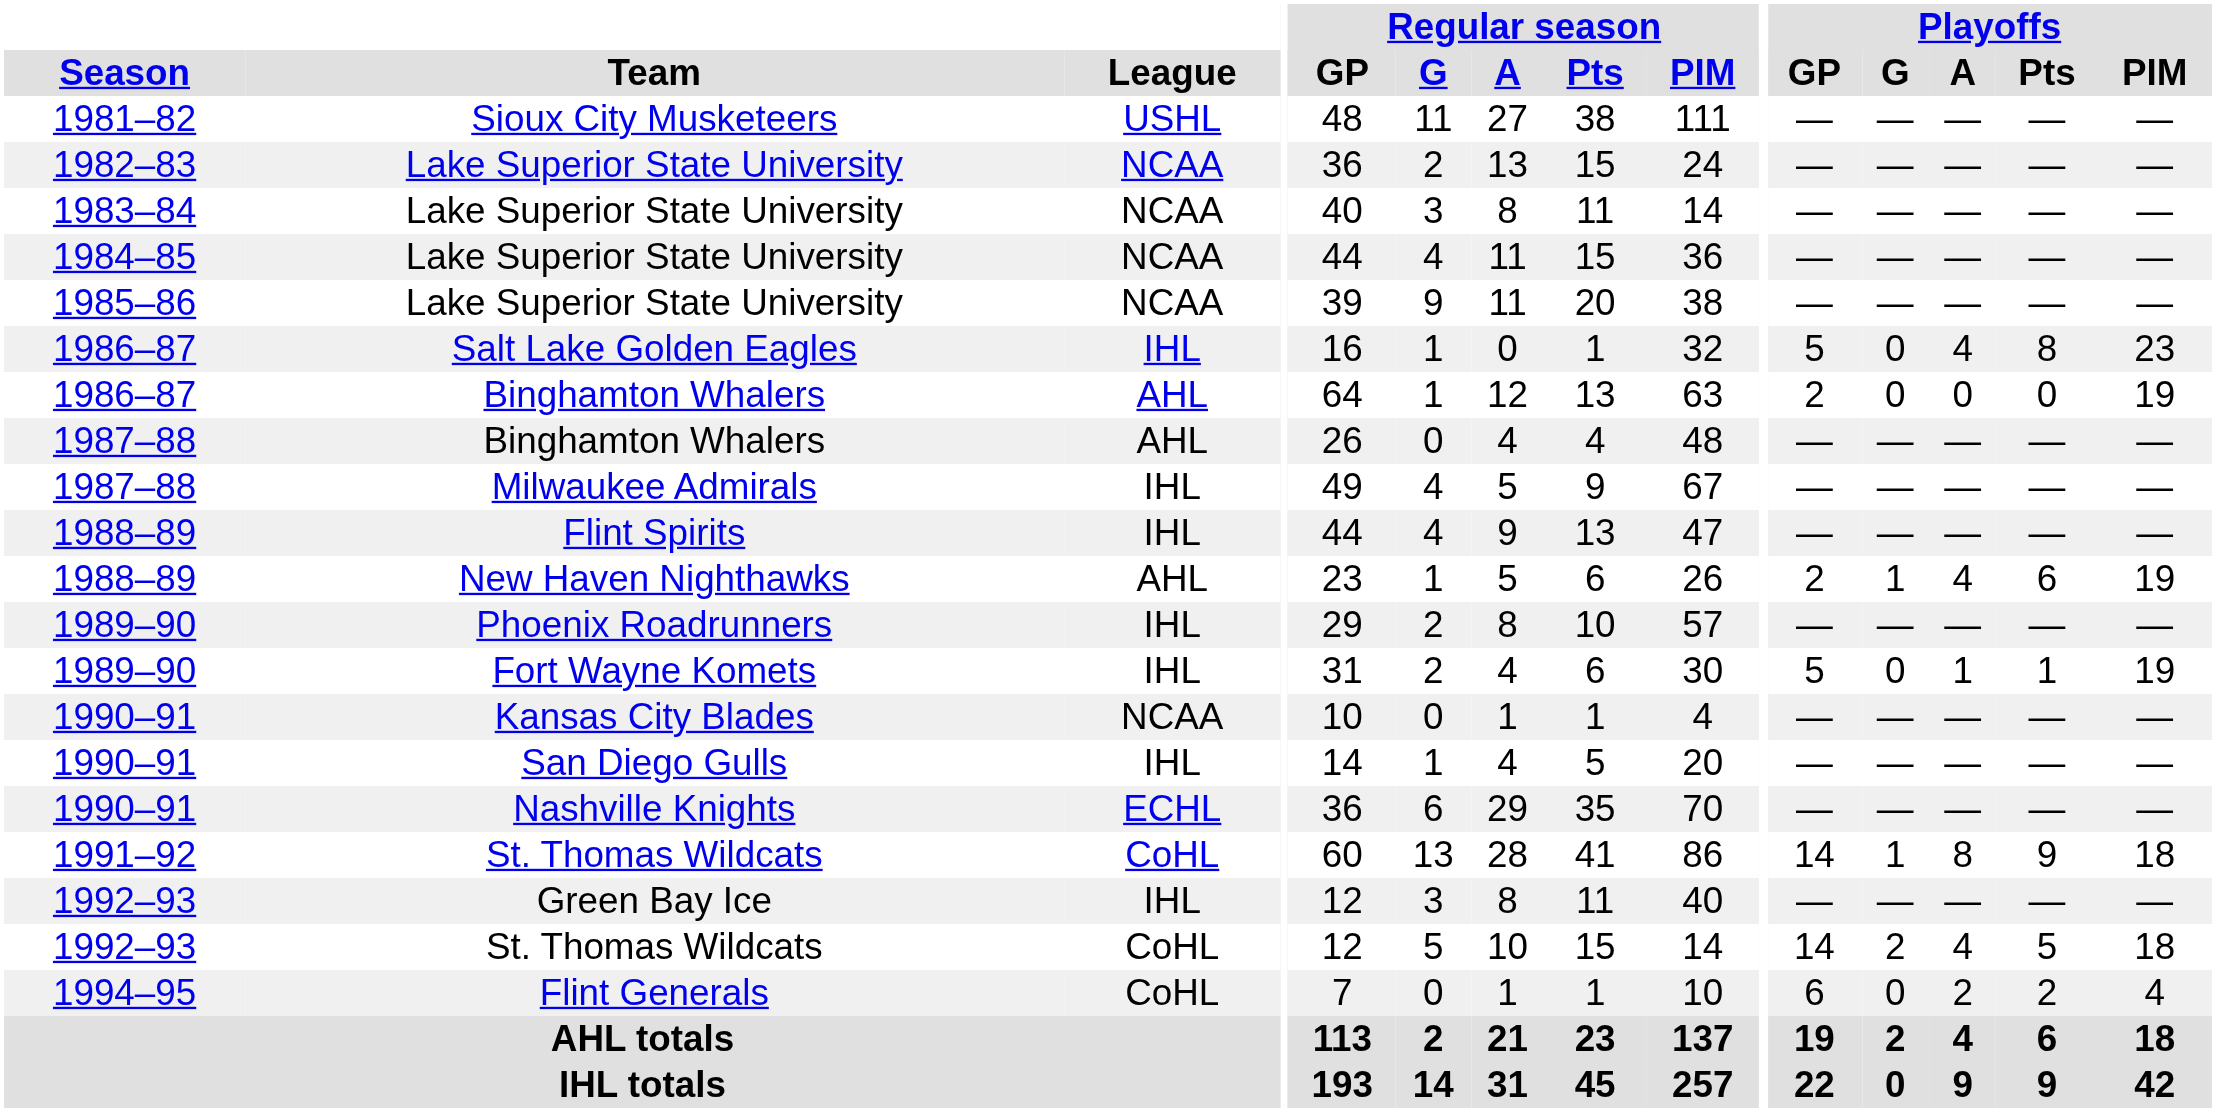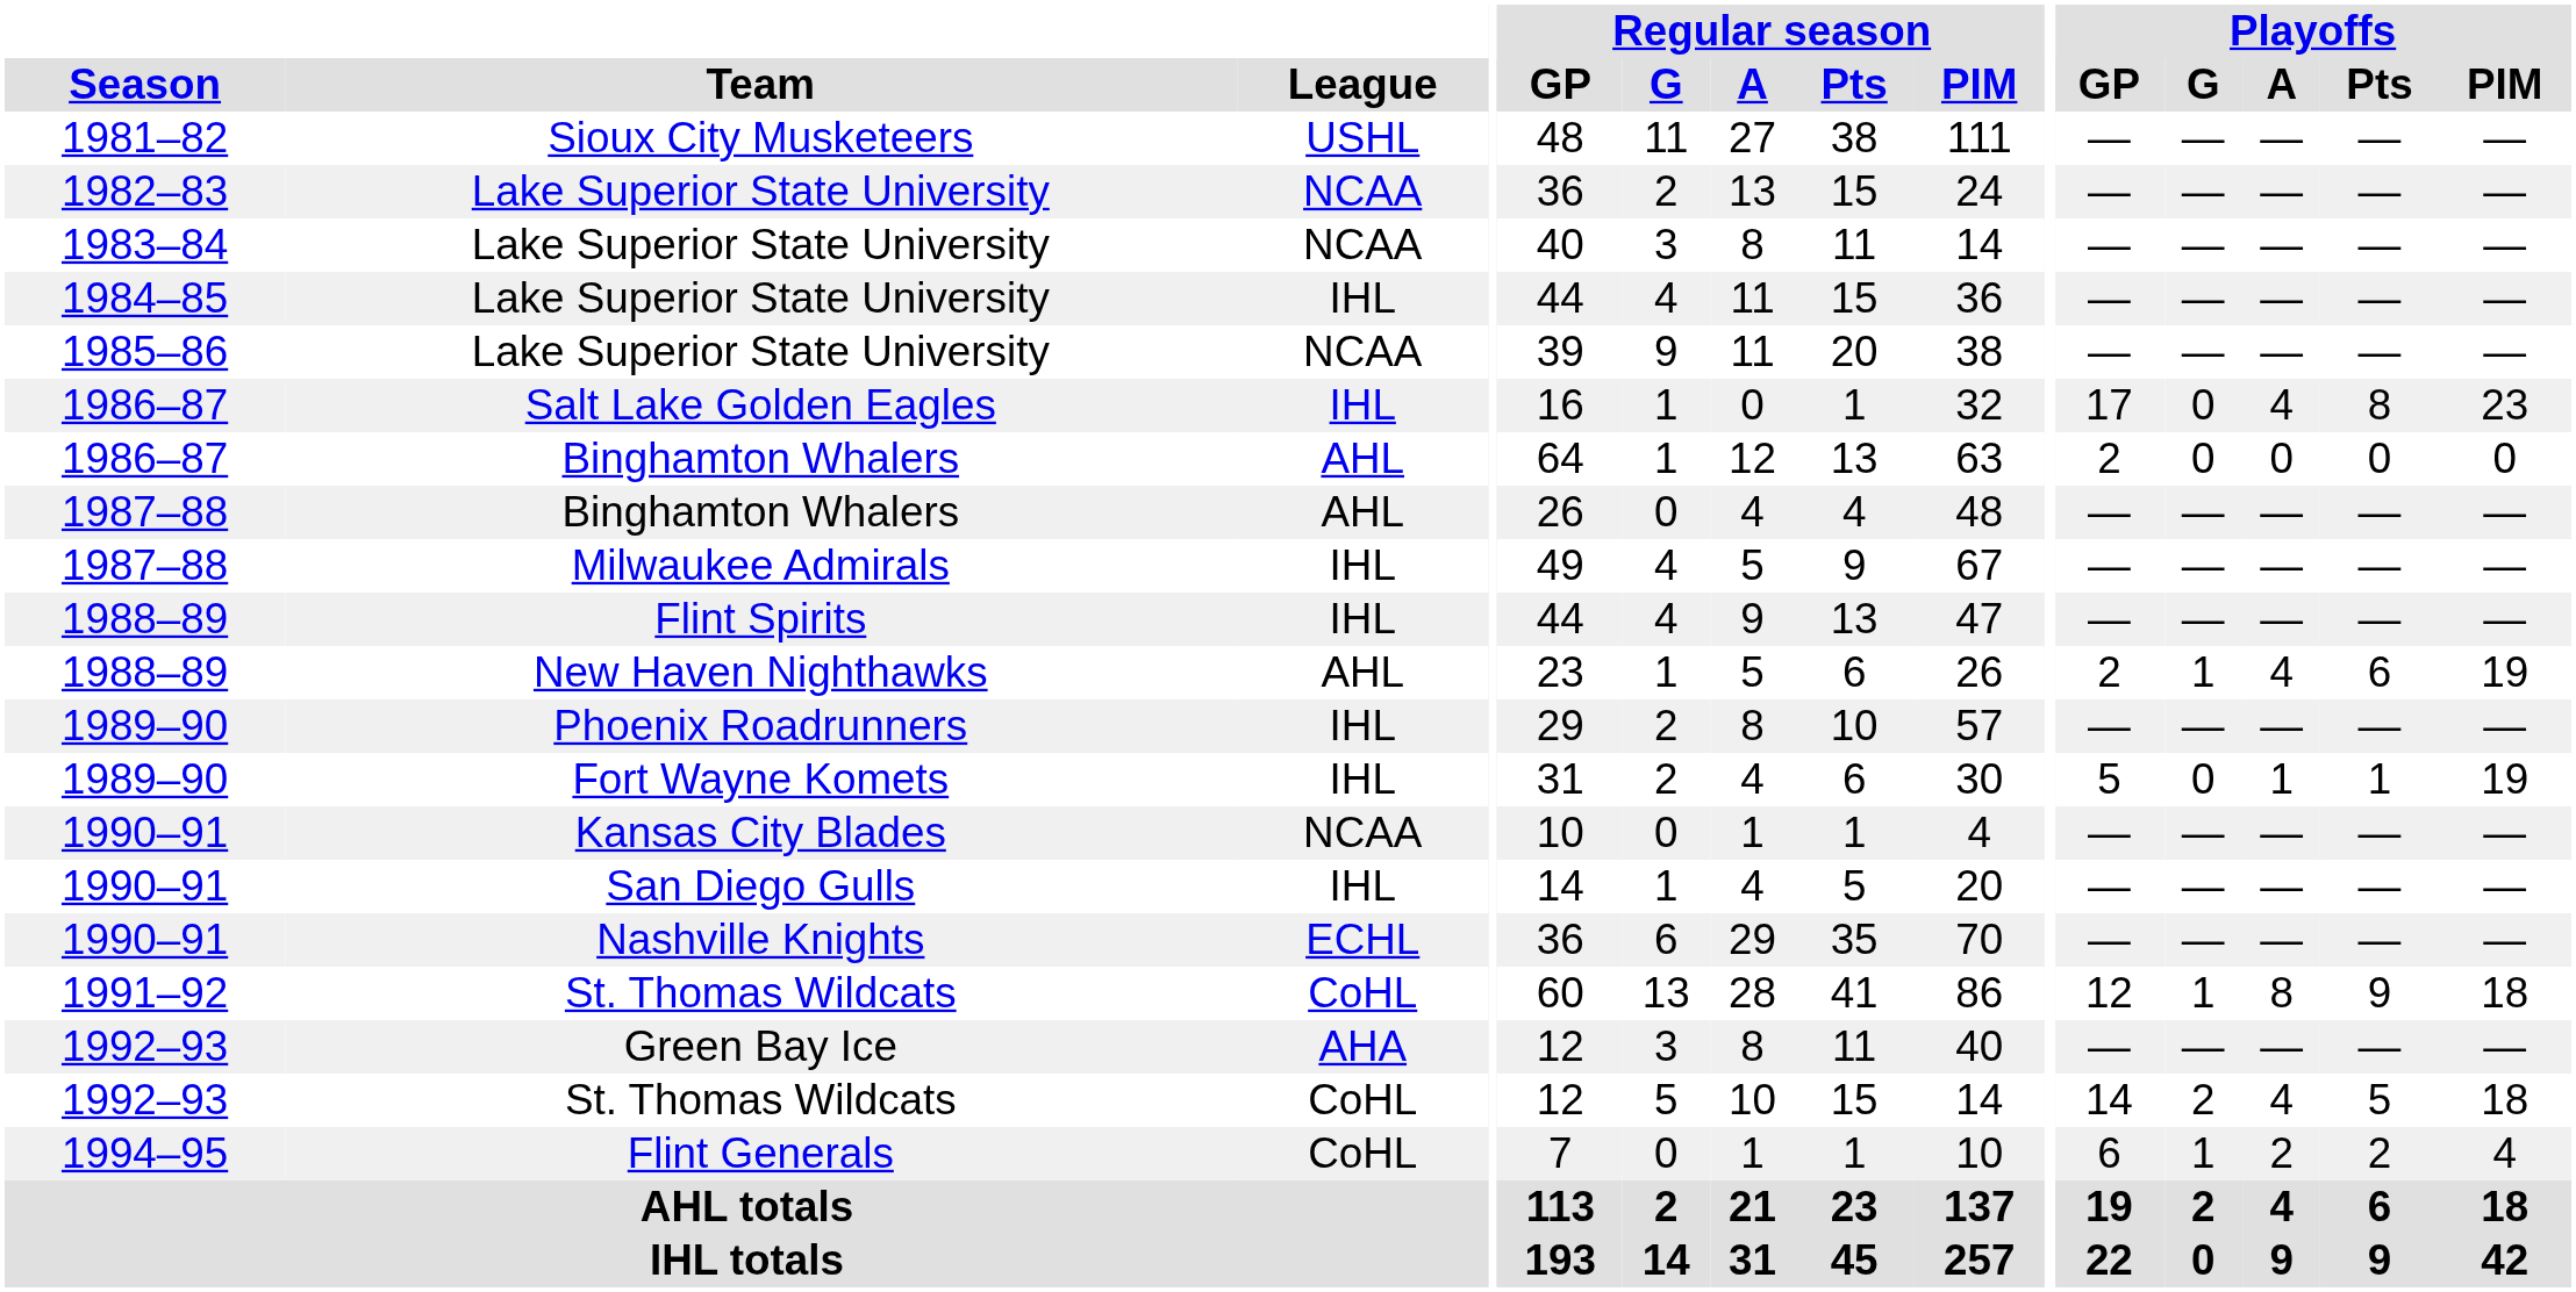1984–85 / Lake Superior State University | League: NCAA -> IHL
Salt Lake Golden Eagles | Playoffs / GP: 5 -> 17
1986–87 / Binghamton Whalers | Playoffs / PIM: 19 -> 0
1991–92 / St. Thomas Wildcats | Playoffs / GP: 14 -> 12
Green Bay Ice | League: IHL -> AHA
Flint Generals | Playoffs / G: 0 -> 1
